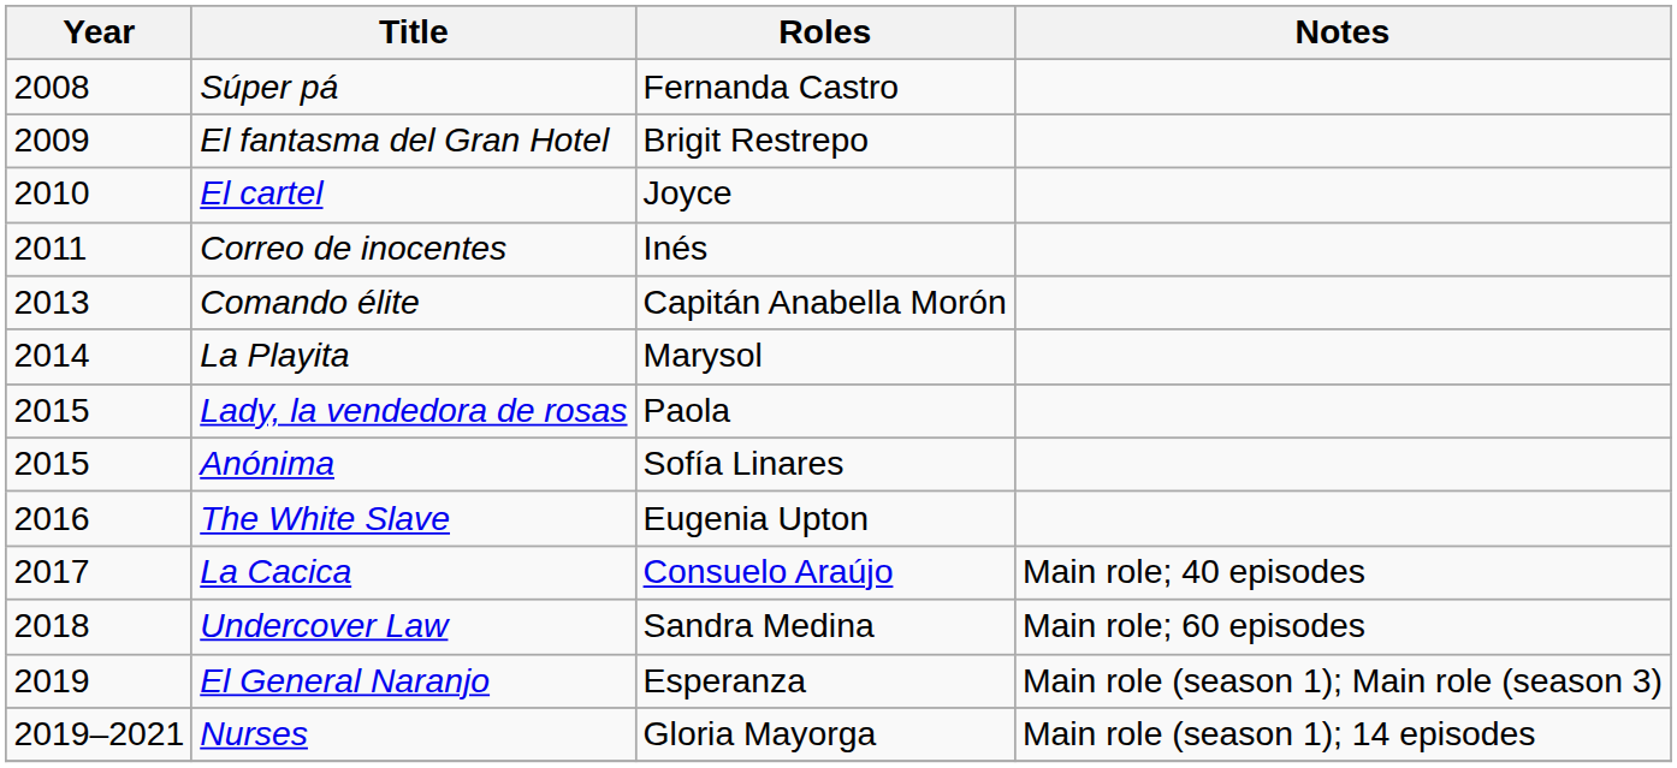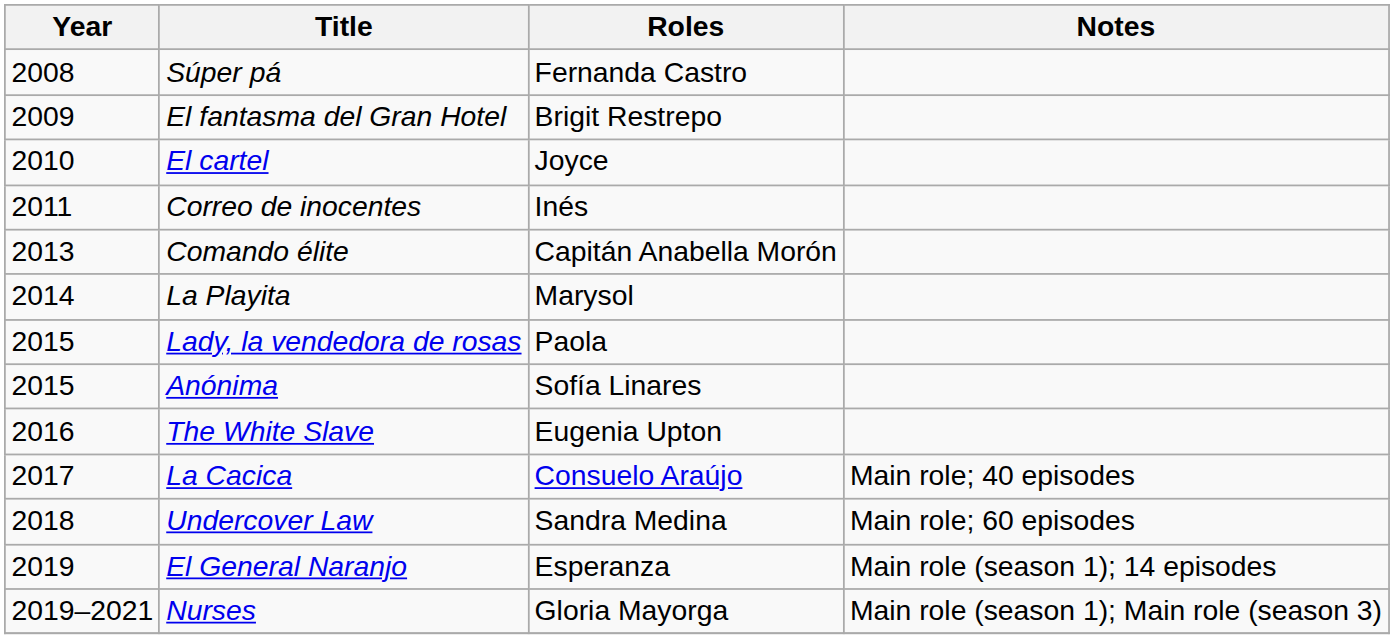El General Naranjo | Notes: Main role (season 1); Main role (season 3) -> Main role (season 1); 14 episodes
Nurses | Notes: Main role (season 1); 14 episodes -> Main role (season 1); Main role (season 3)
